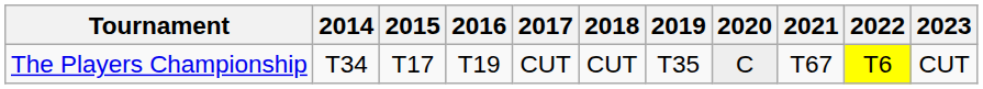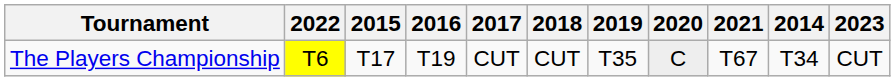columns swapped: 2014 <-> 2022
